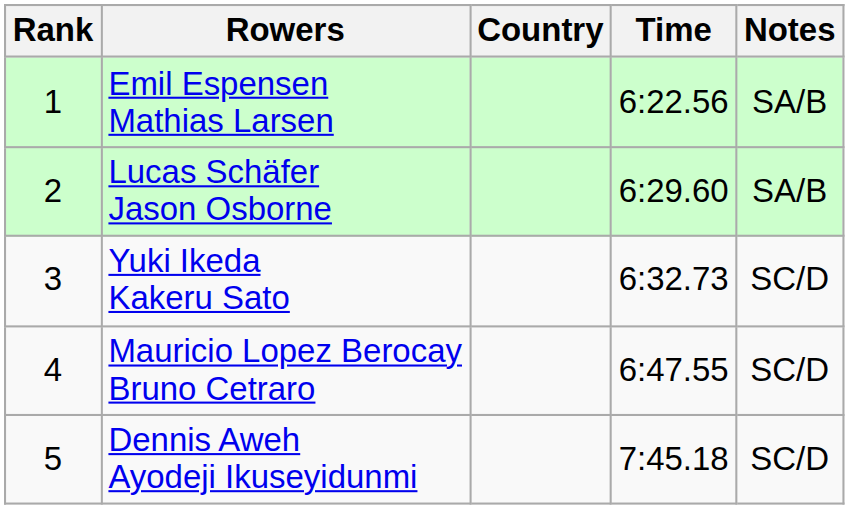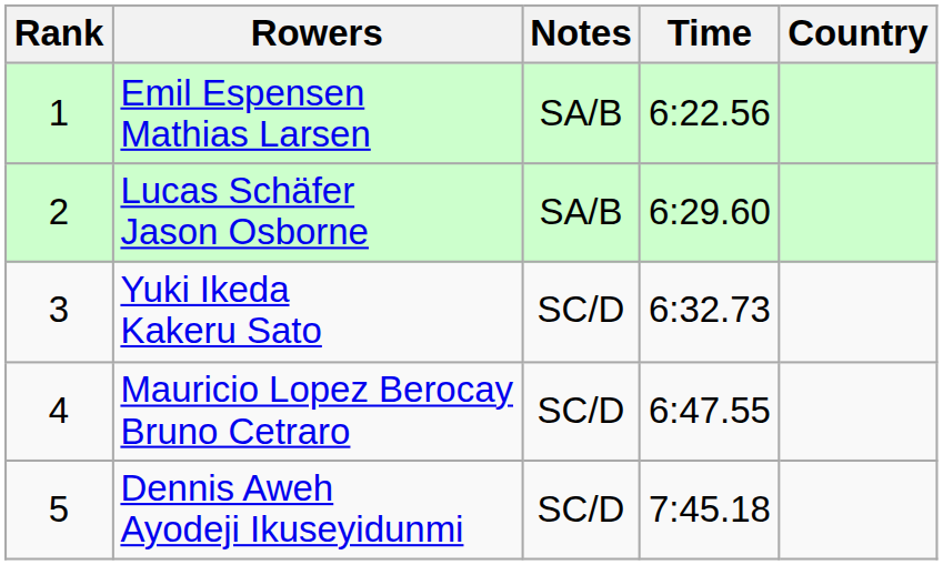columns swapped: Country <-> Notes
